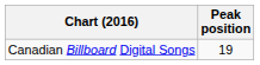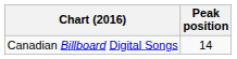Canadian Billboard Digital Songs | Peak position: 19 -> 14
